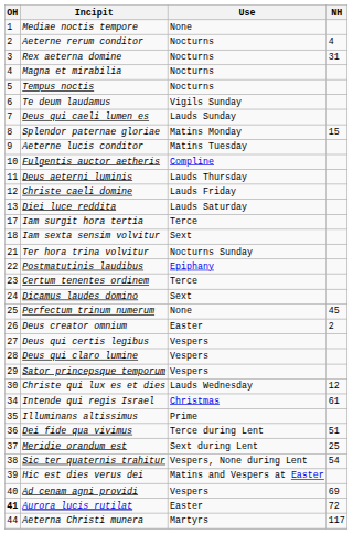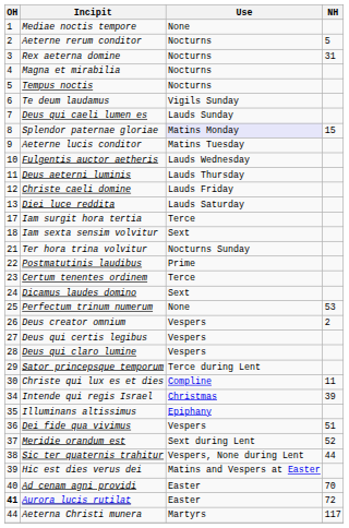Aeterne rerum conditor | NH: 4 -> 5
Splendor paternae gloriae | Use: no background -> lavender background
Fulgentis auctor aetheris | Use: Compline -> Lauds Wednesday
Postmatutinis laudibus | Use: Epiphany -> Prime
Perfectum trinum numerum | NH: 45 -> 53
Deus creator omnium | Use: Easter -> Vespers
Sator princepsque temporum | Use: Vespers -> Terce during Lent
Christe qui lux es et dies | Use: Lauds Wednesday -> Compline
Christe qui lux es et dies | NH: 12 -> 11
Intende qui regis Israel | NH: 61 -> 39
Illuminans altissimus | Use: Prime -> Epiphany
Dei fide qua vivimus | Use: Terce during Lent -> Vespers
Meridie orandum est | NH: 25 -> 52
Sic ter quaternis trahitur | NH: 54 -> 44
Ad cenam agni providi | Use: Vespers -> Easter
Ad cenam agni providi | NH: 69 -> 70
